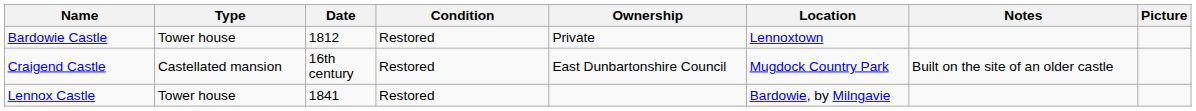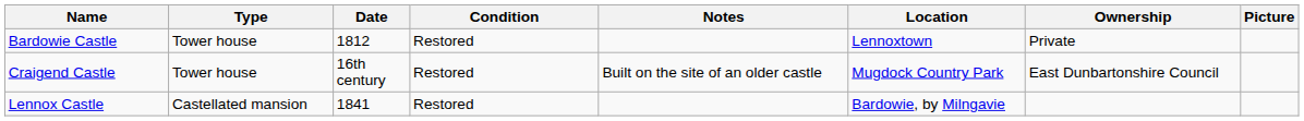columns swapped: Ownership <-> Notes
Craigend Castle | Type: Castellated mansion -> Tower house
Lennox Castle | Type: Tower house -> Castellated mansion
